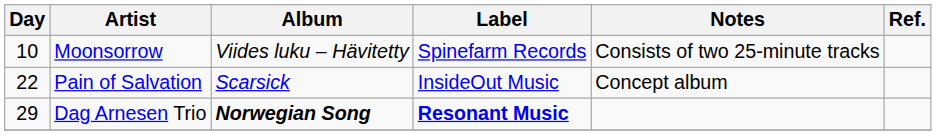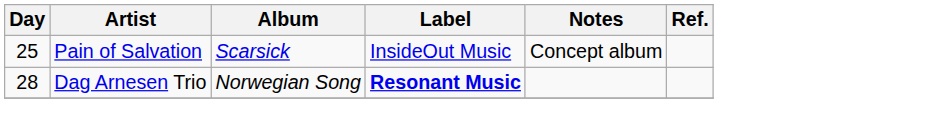- row: 10 | Moonsorrow | Viides luku – Hävitetty | Spinefarm Records | Consists of two 25-minute tracks
Pain of Salvation | Day: 22 -> 25
Dag Arnesen Trio | Day: 29 -> 28
Dag Arnesen Trio | Album: bold -> normal
